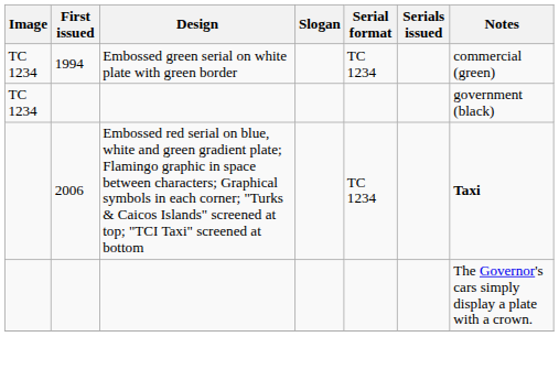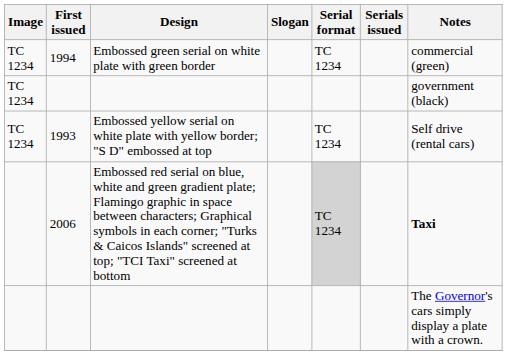+ row: TC 1234 | 1993 | Embossed yellow serial on white plate with yellow border; "S D" embossed at top | TC 1234 | Self drive (rental cars)
2006 | Serial format: no background -> lightgrey background
